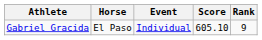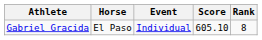Gabriel Gracida | Rank: 9 -> 8
